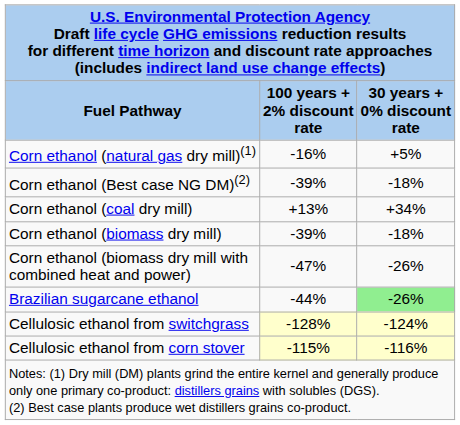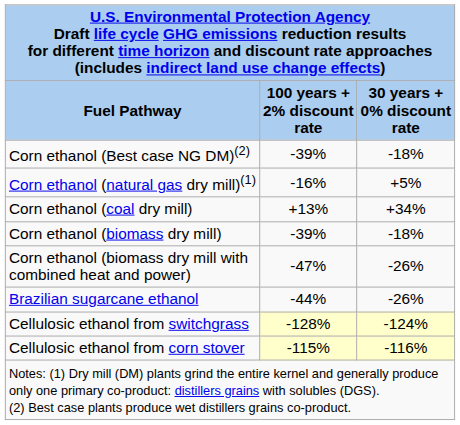rows swapped: Corn ethanol (natural gas dry mill)(1) <-> Corn ethanol (Best case NG DM)(2)
Brazilian sugarcane ethanol | 30 years + 0% discount rate: lightgreen background -> no background
